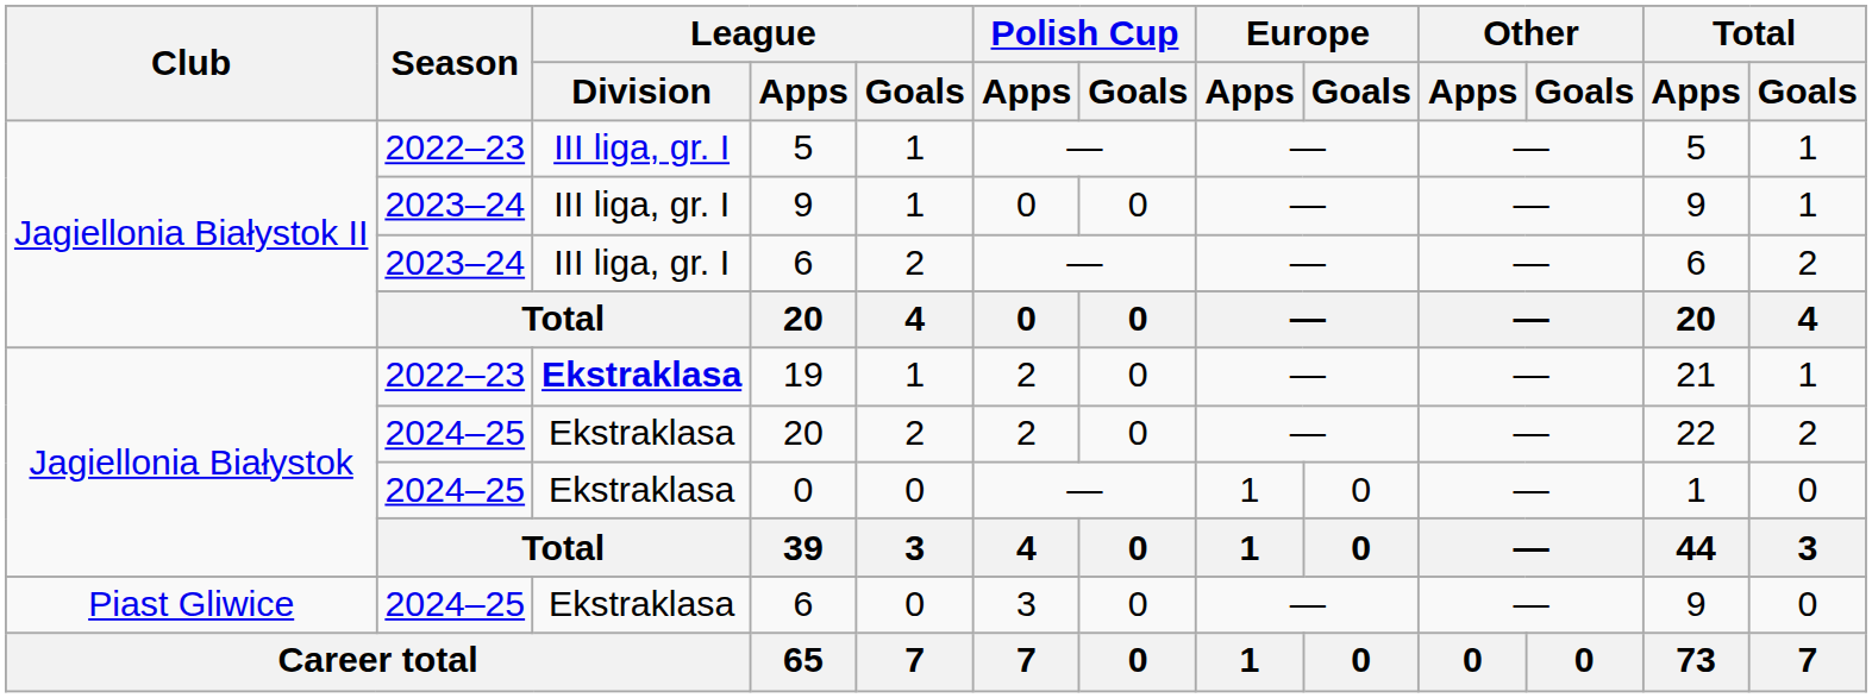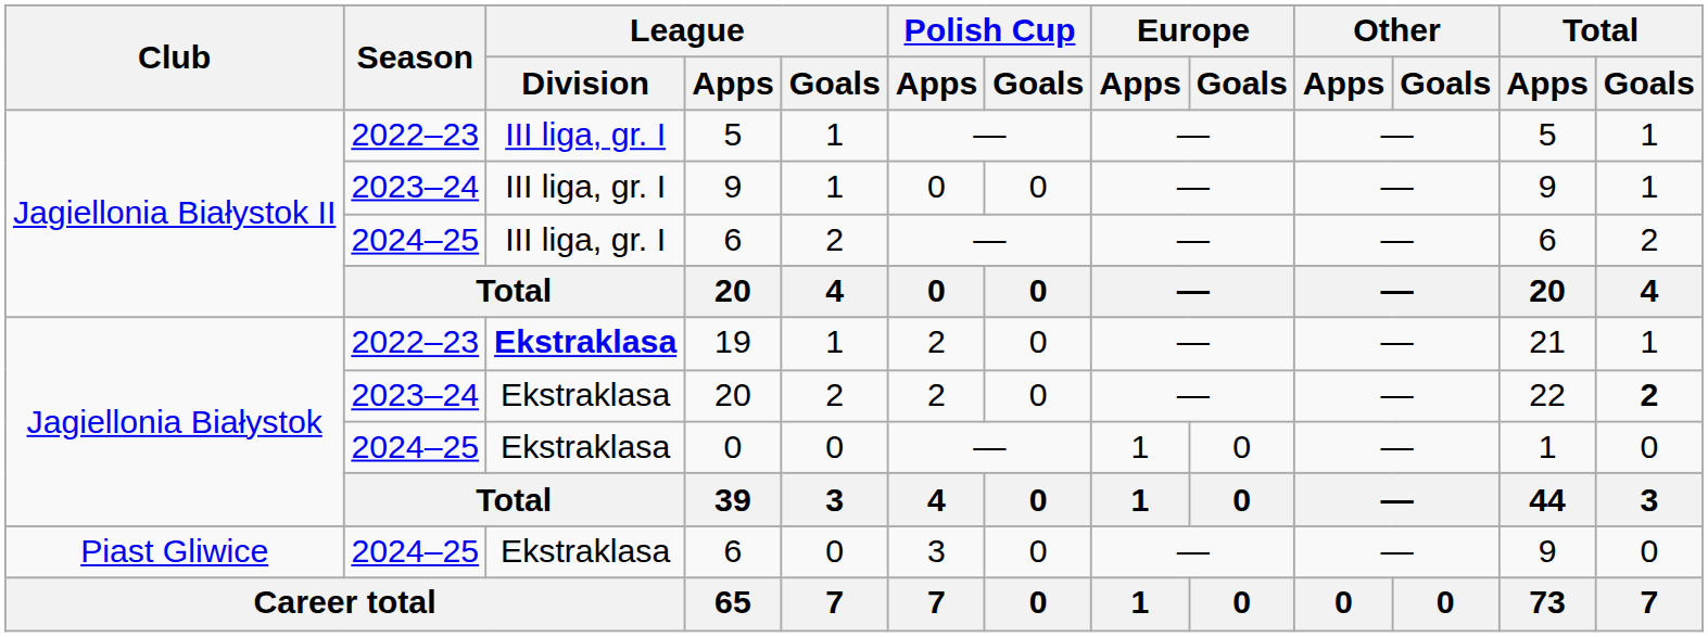Jagiellonia Białystok II / 6 | Season: 2023–24 -> 2024–25
Jagiellonia Białystok / 20 | Season: 2024–25 -> 2023–24
Jagiellonia Białystok / 20 | Total / Goals: normal -> bold
